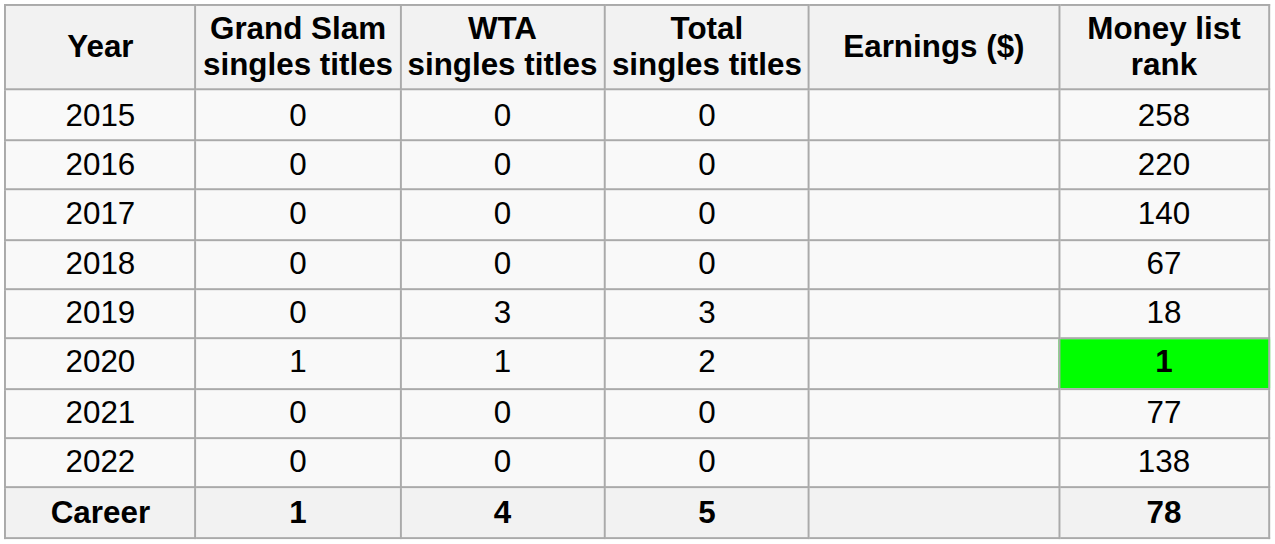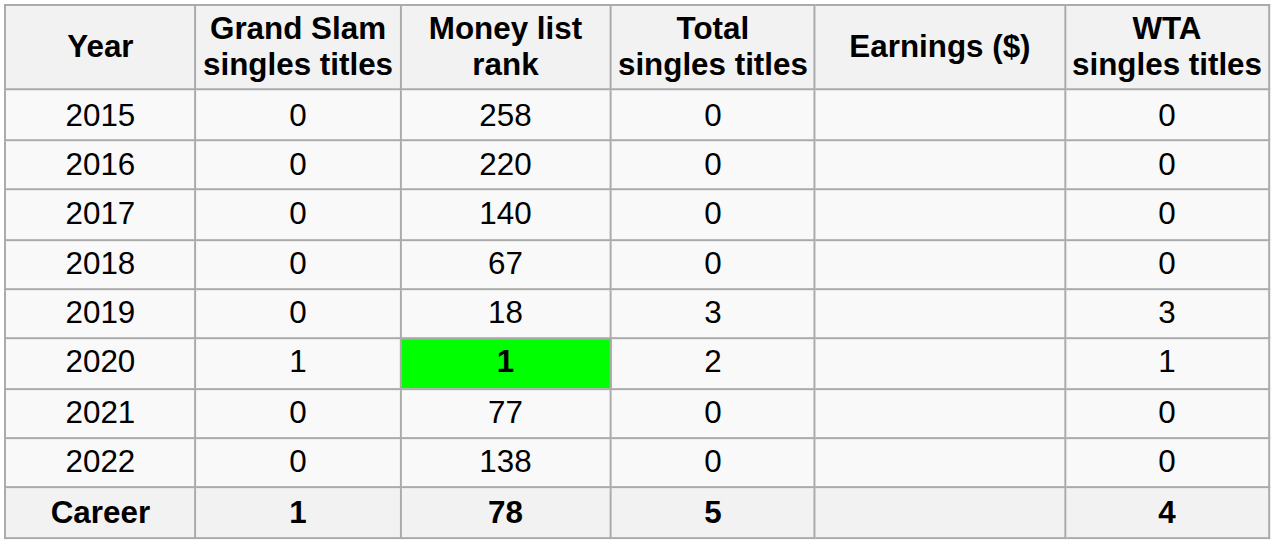columns swapped: WTA singles titles <-> Money list rank
